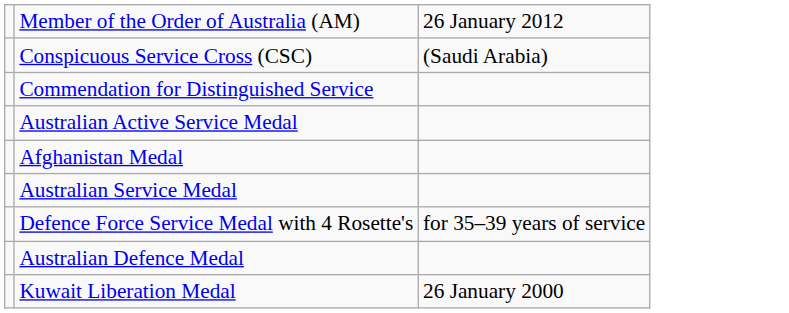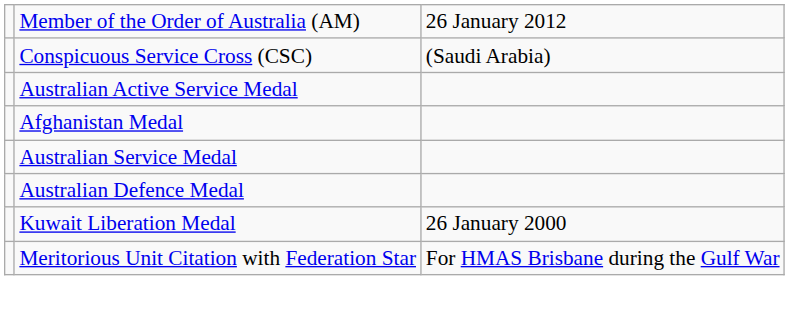- row: Commendation for Distinguished Service
- row: Defence Force Service Medal with 4 Rosette's | for 35–39 years of service
+ row: Meritorious Unit Citation with Federation Star | For HMAS Brisbane during the Gulf War
